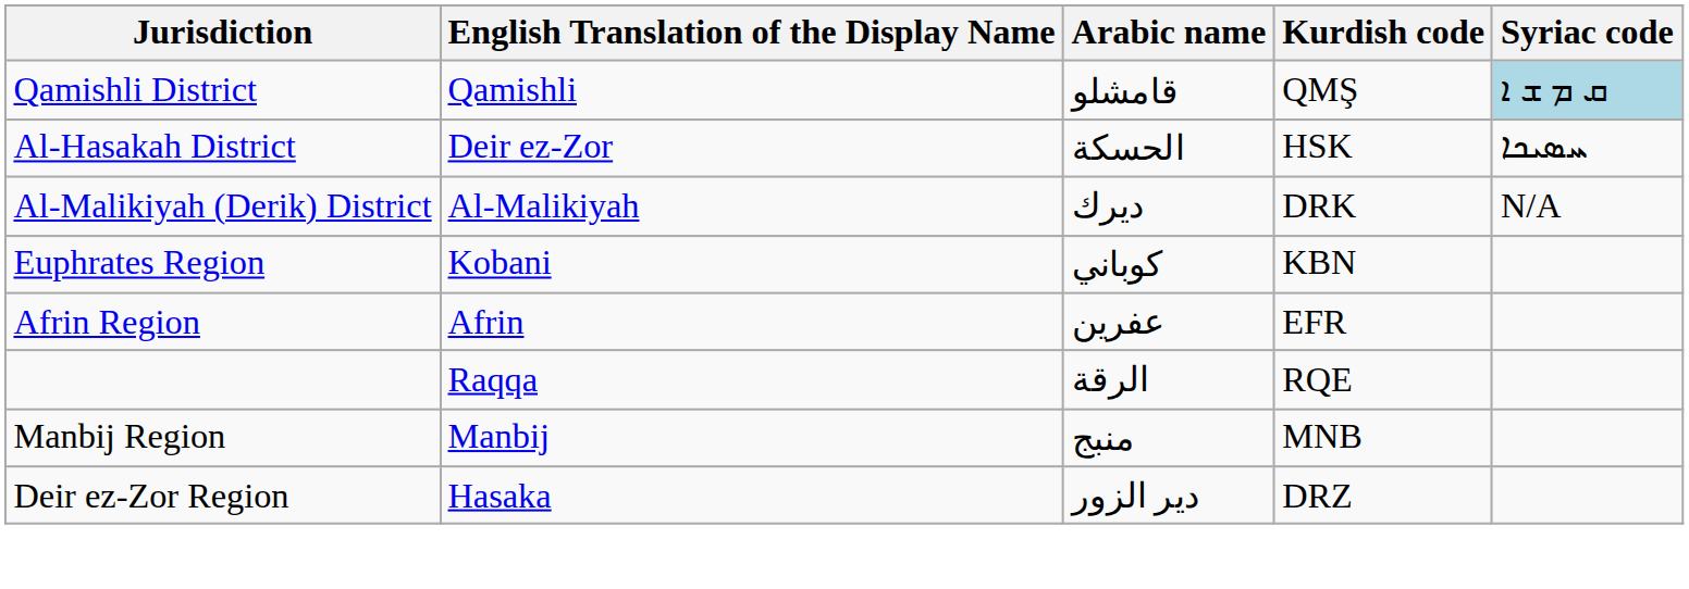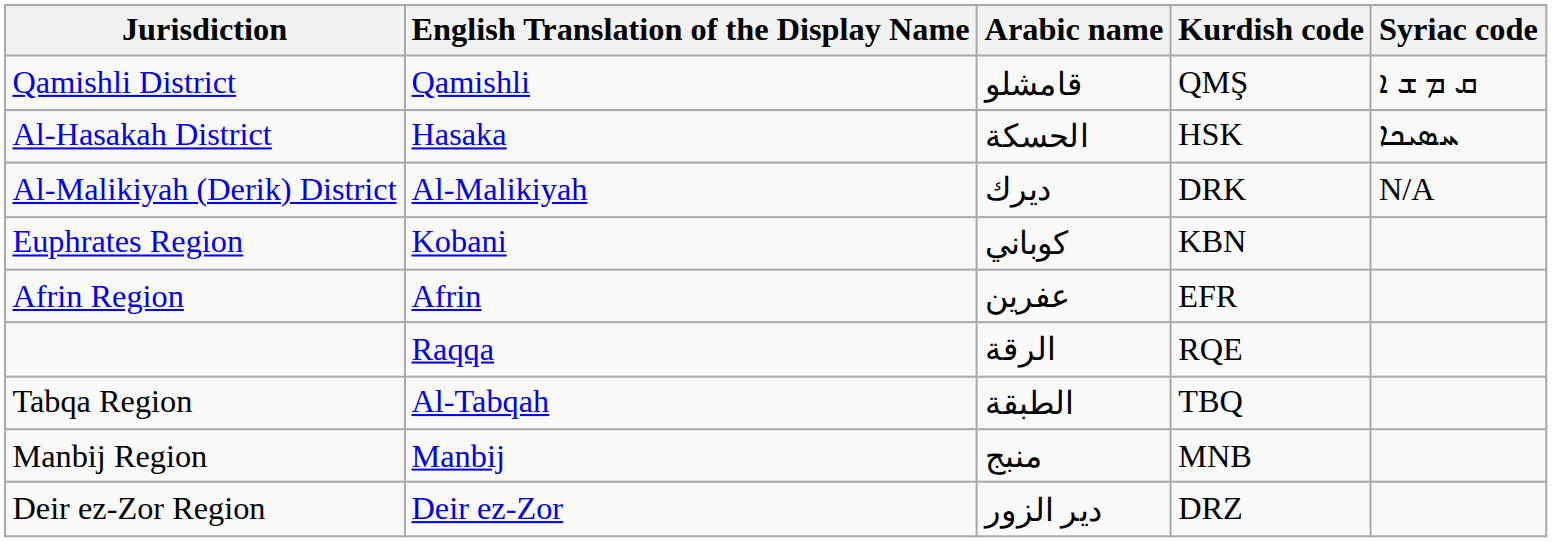Qamishli District | Syriac code: lightblue background -> no background
Al-Hasakah District | English Translation of the Display Name: Deir ez-Zor -> Hasaka
+ row: Tabqa Region | Al-Tabqah | الطبقة | TBQ
Deir ez-Zor Region | English Translation of the Display Name: Hasaka -> Deir ez-Zor
